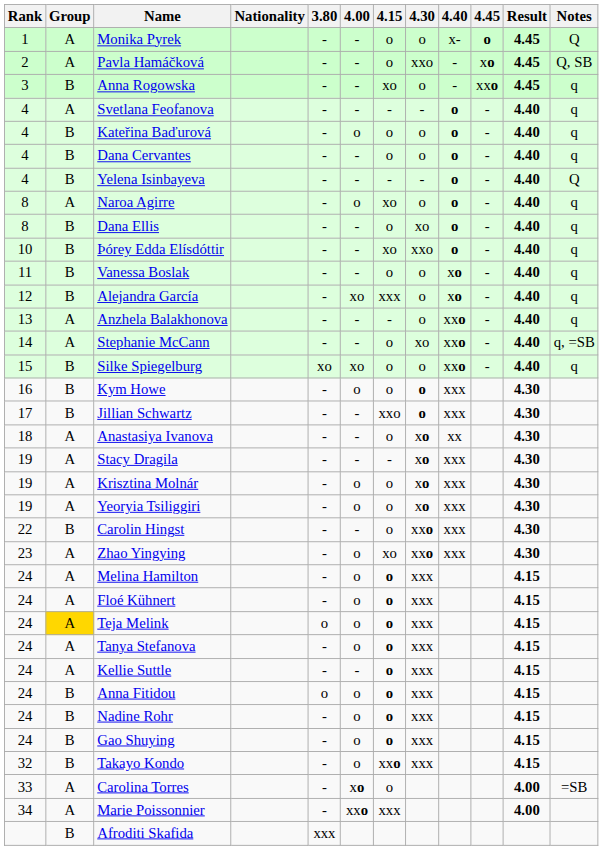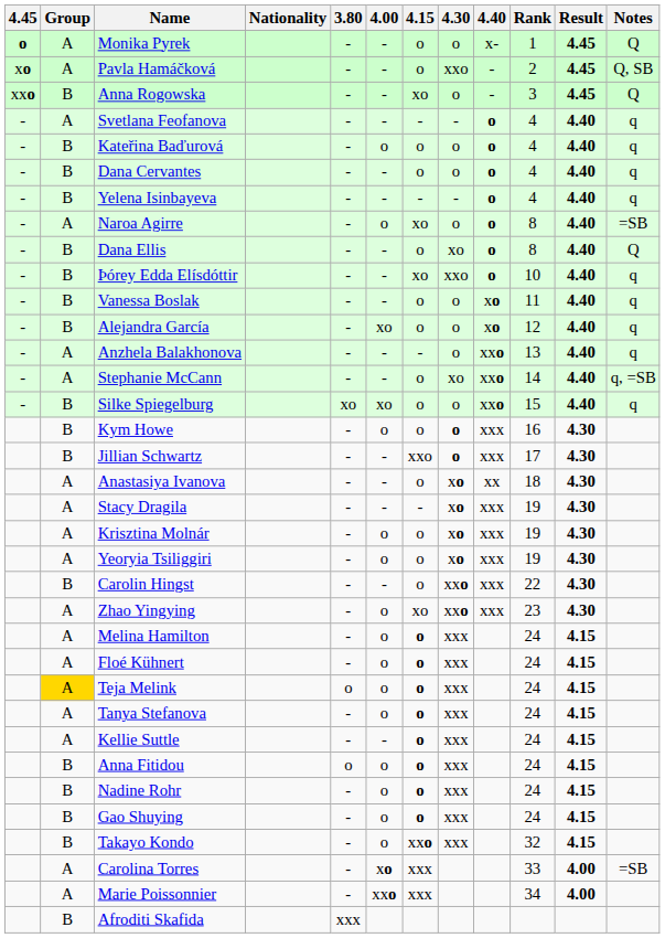columns swapped: Rank <-> 4.45
Anna Rogowska | Notes: q -> Q
Yelena Isinbayeva | Notes: Q -> q
Naroa Agirre | Notes: q -> =SB
Dana Ellis | Notes: q -> Q
Alejandra García | 4.15: xxx -> o
Carolina Torres | 4.15: o -> xxx
